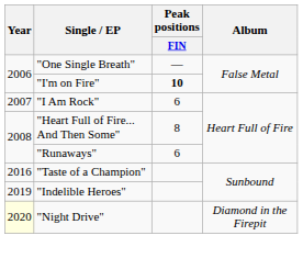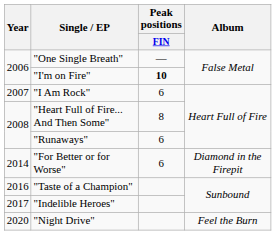+ row: 2014 | "For Better or for Worse" | 6 | Diamond in the Firepit
"Indelible Heroes" | Year: 2019 -> 2017
"Night Drive" | Year: lightyellow background -> no background
"Night Drive" | Album: Diamond in the Firepit -> Feel the Burn
